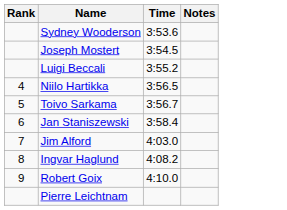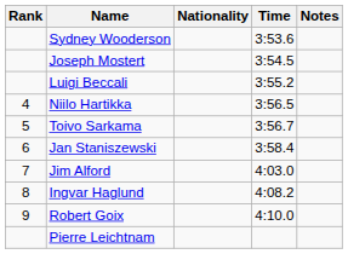+ column: Nationality
